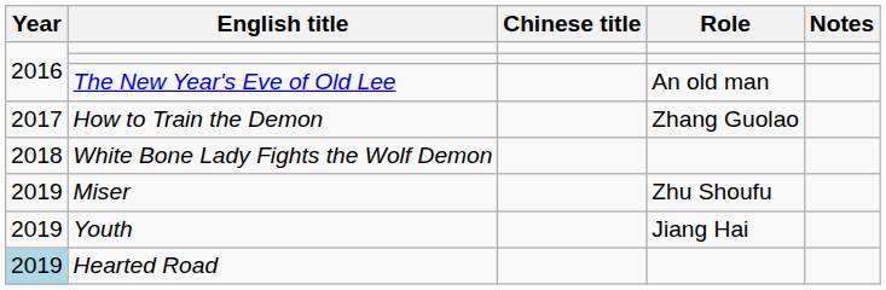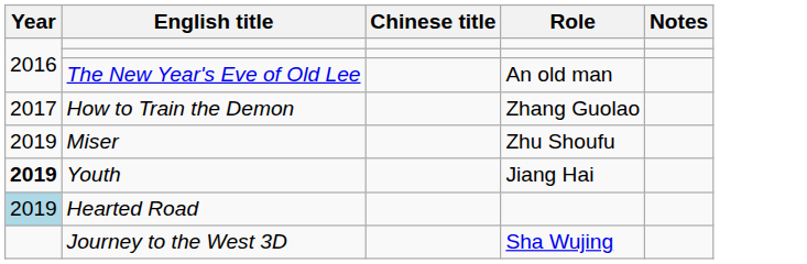- row: 2018 | White Bone Lady Fights the Wolf Demon
Youth | Year: normal -> bold
+ row: Journey to the West 3D | Sha Wujing
